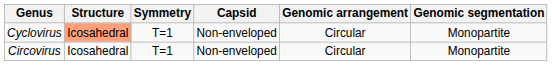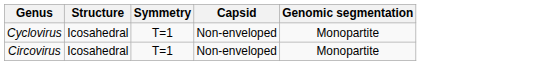- column: Genomic arrangement | Circular | Circular
Cyclovirus | Structure: lightsalmon background -> no background
